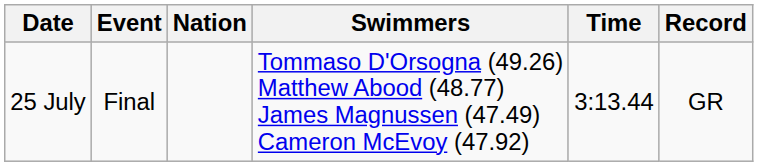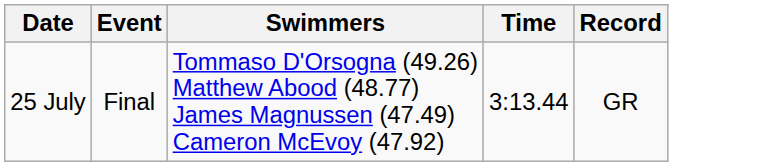- column: Nation
